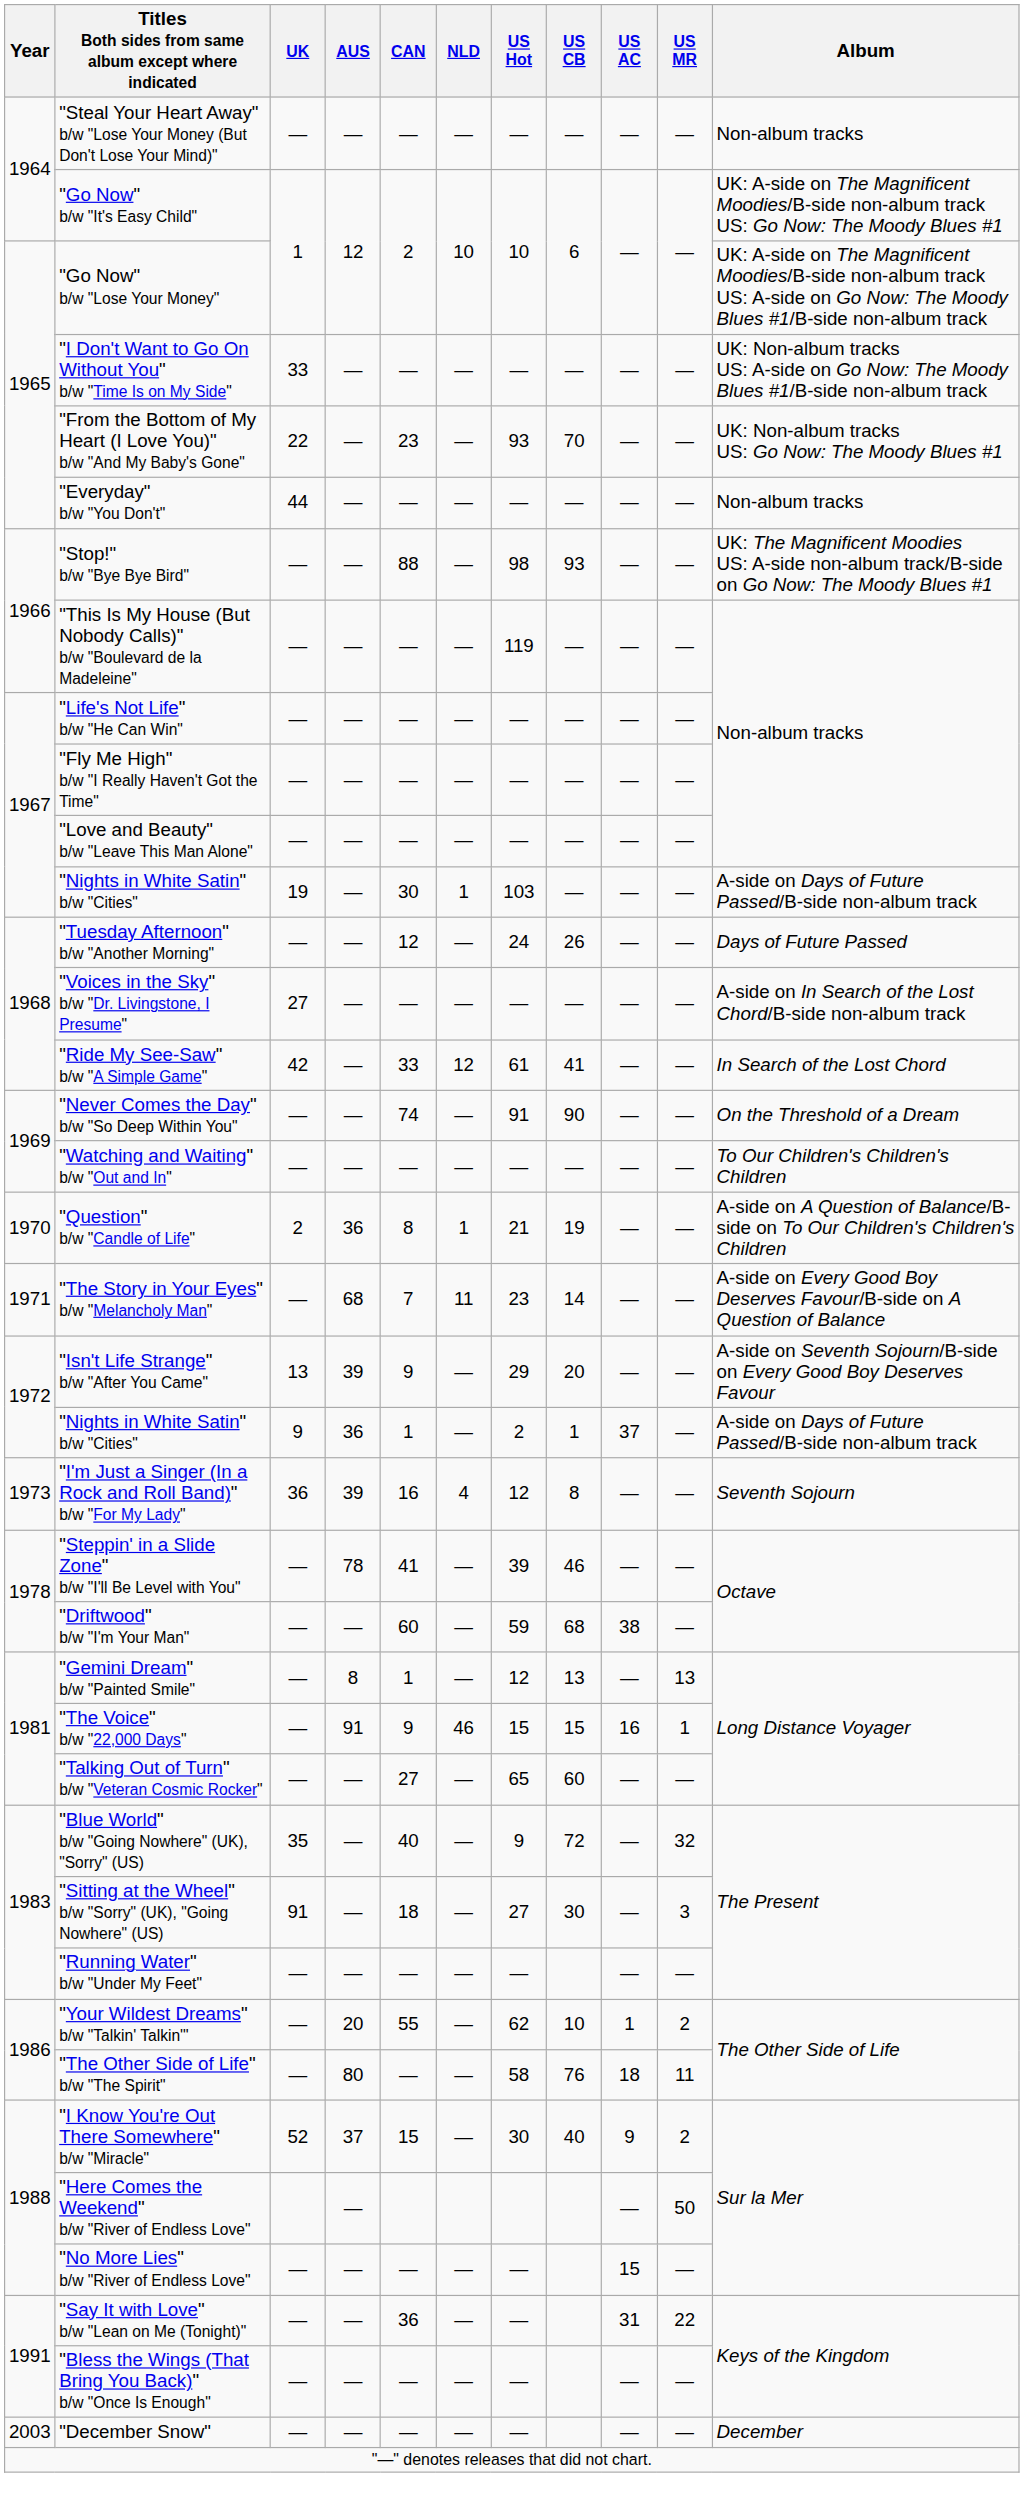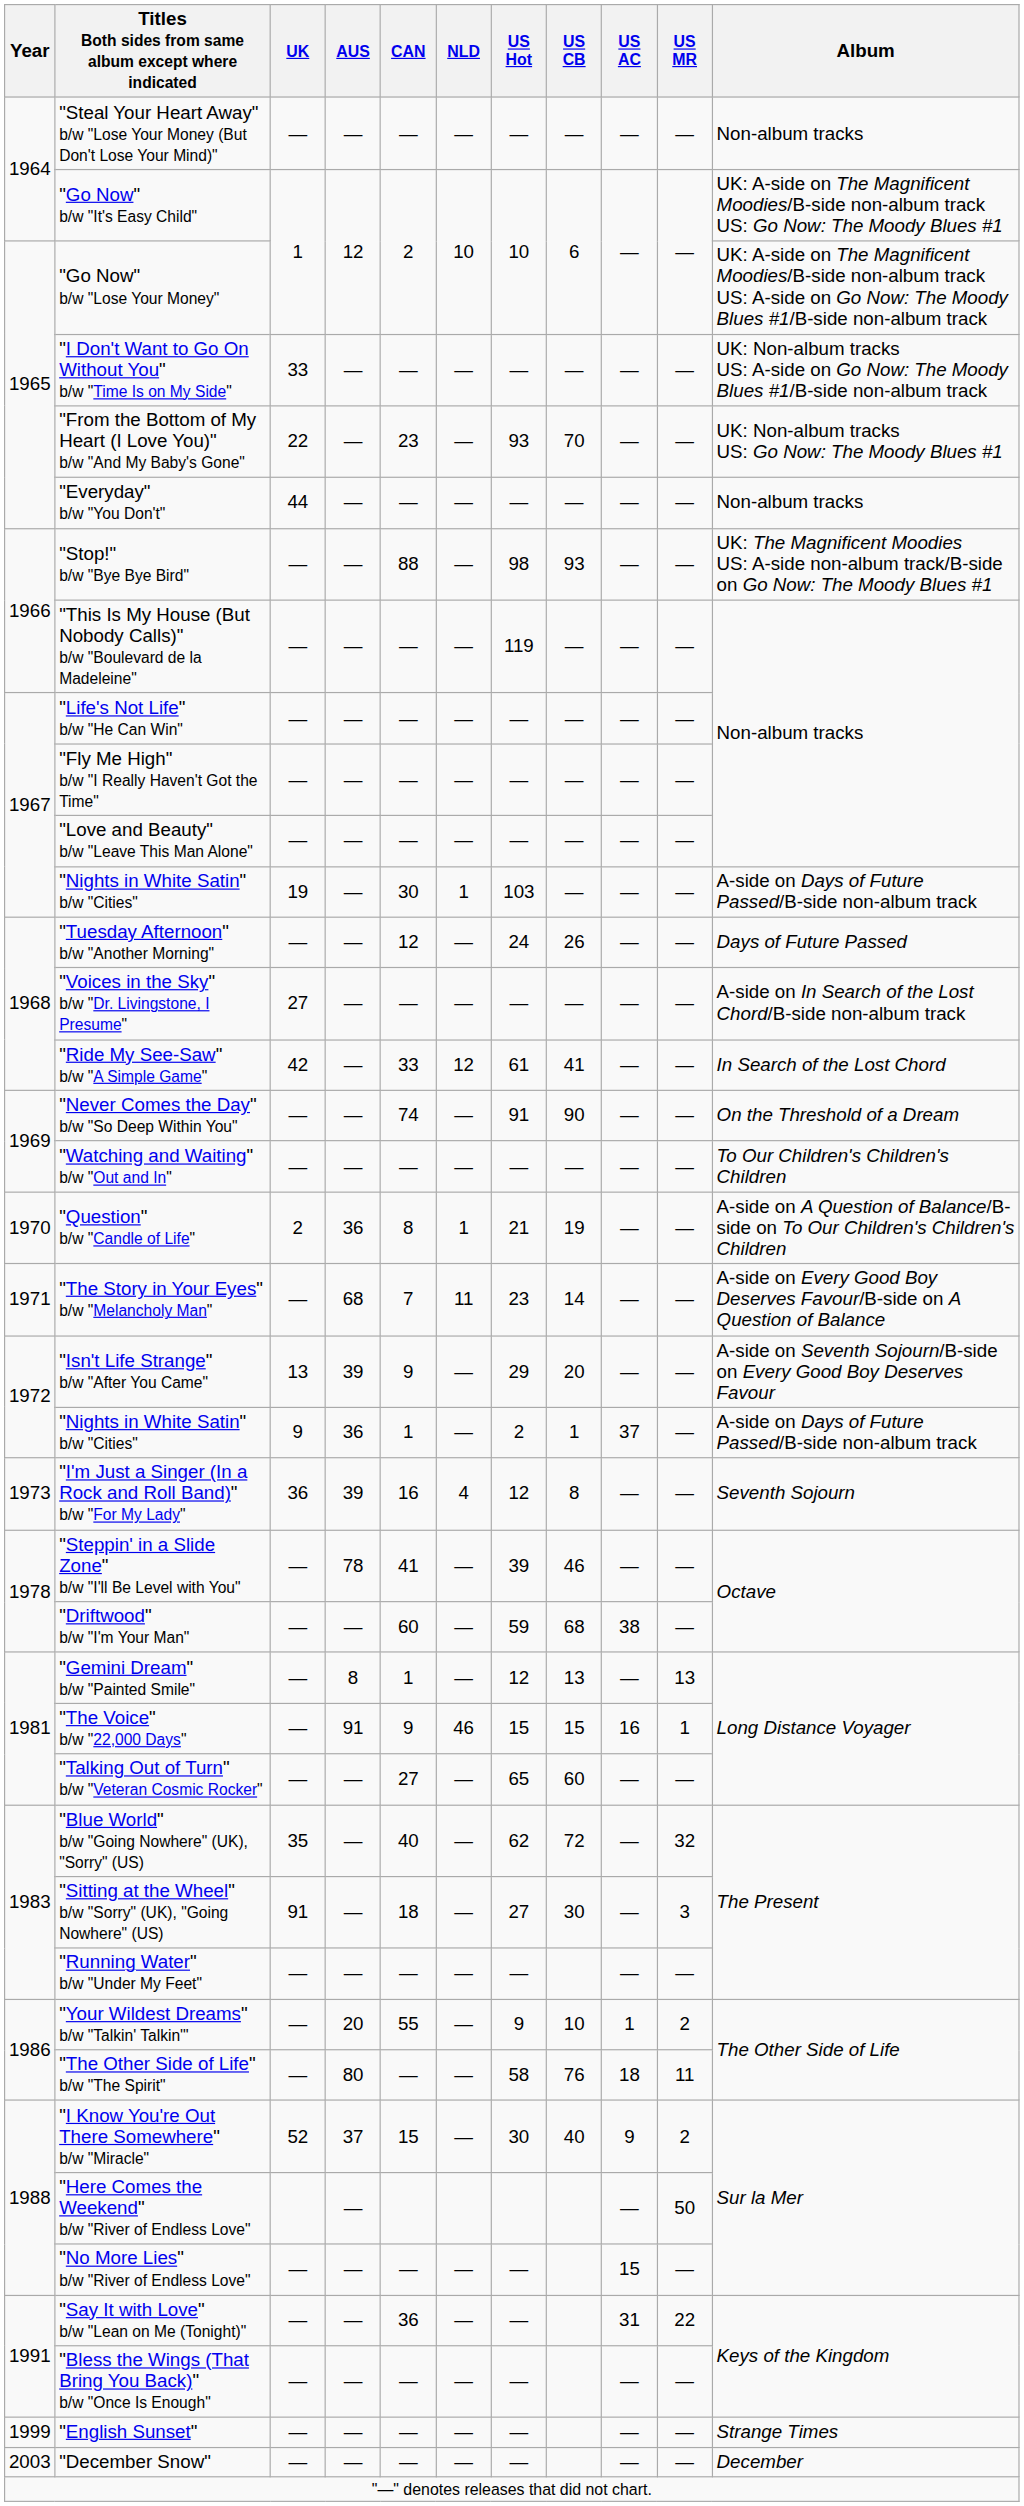"Blue World" b/w "Going Nowhere" (UK), "Sorry" (US) | US Hot: 9 -> 62
"Your Wildest Dreams" b/w "Talkin' Talkin'" | US Hot: 62 -> 9
+ row: 1999 | "English Sunset" | — | — | — | — | — | — | — | Strange Times
